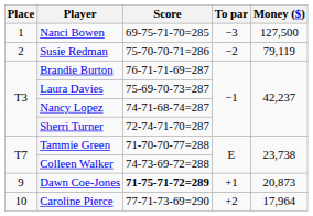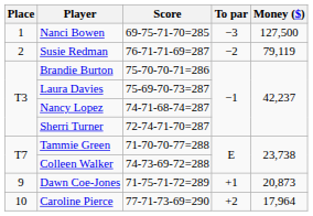Susie Redman | Score: 75-70-70-71=286 -> 76-71-71-69=287
Brandie Burton | Score: 76-71-71-69=287 -> 75-70-70-71=286
Dawn Coe-Jones | Score: bold -> normal
